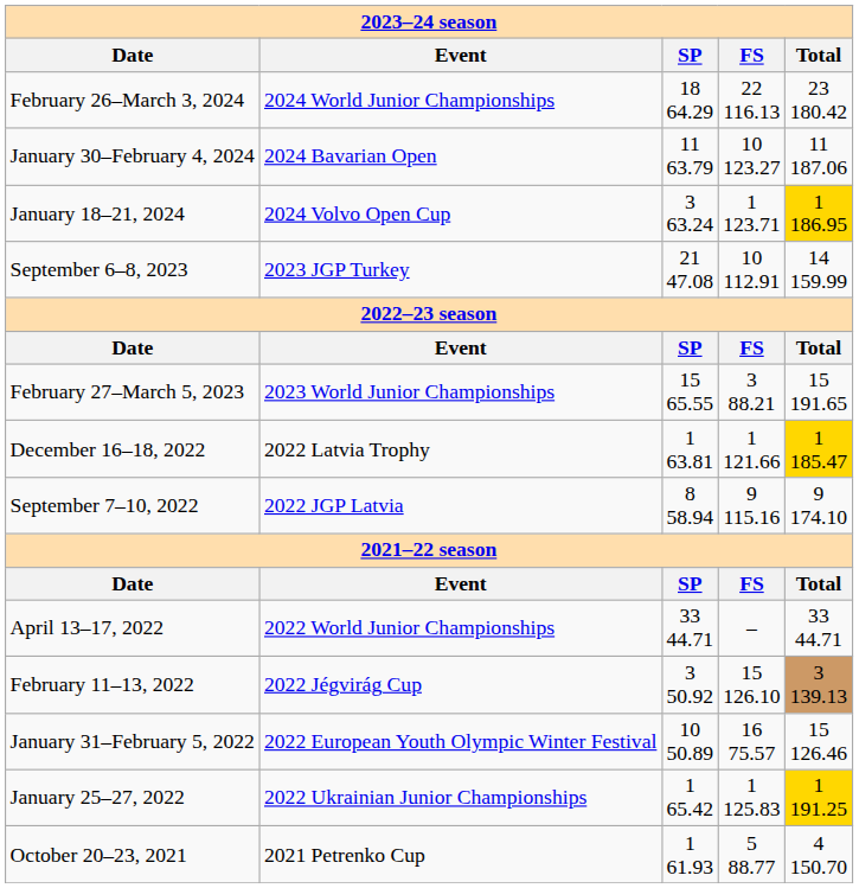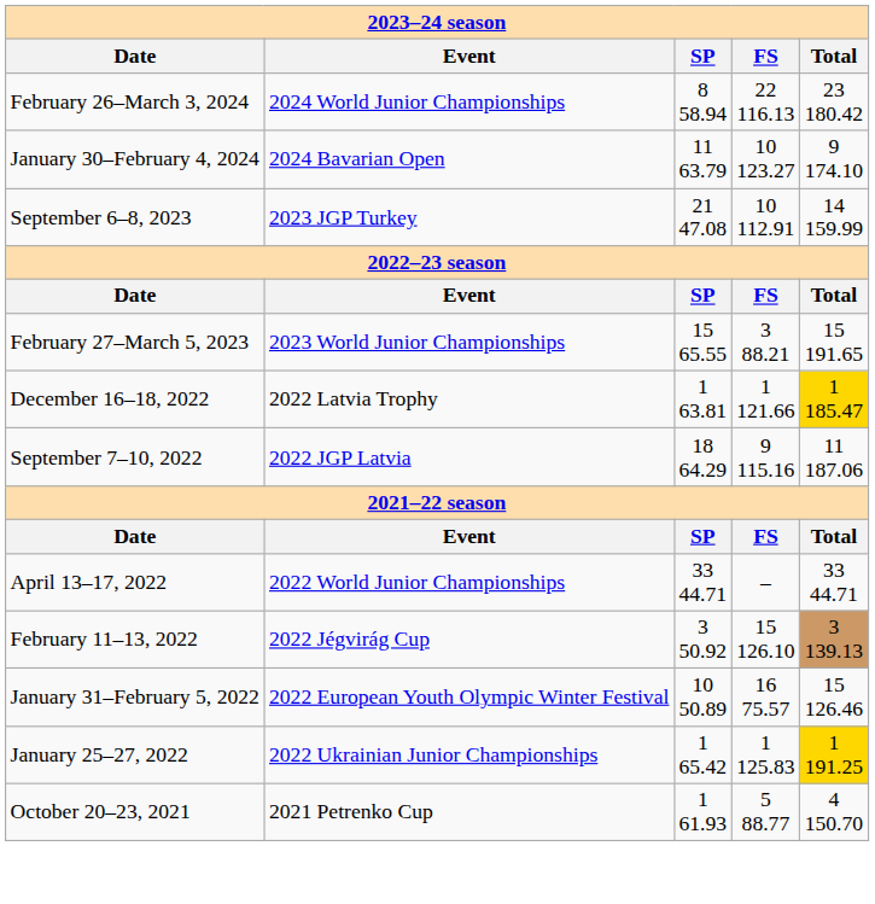February 26–March 3, 2024 | SP: 18 64.29 -> 8 58.94
January 30–February 4, 2024 | Total: 11 187.06 -> 9 174.10
- row: January 18–21, 2024 | 2024 Volvo Open Cup | 3 63.24 | 1 123.71 | 1 186.95
September 7–10, 2022 | SP: 8 58.94 -> 18 64.29
September 7–10, 2022 | Total: 9 174.10 -> 11 187.06
